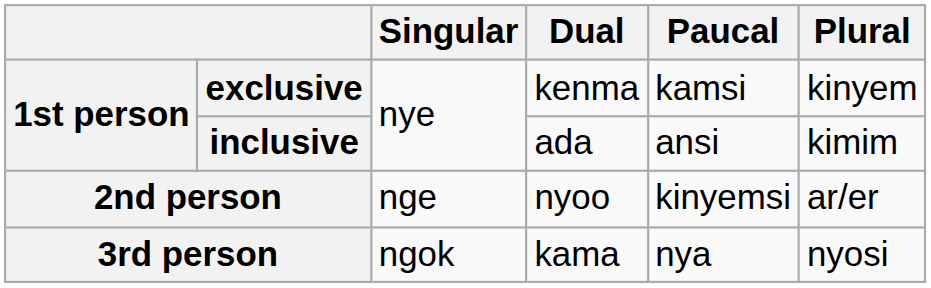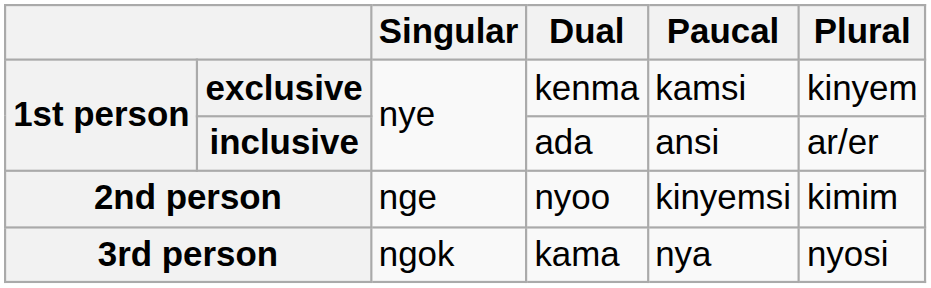inclusive | Plural: kimim -> ar/er
2nd person | Plural: ar/er -> kimim
